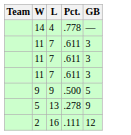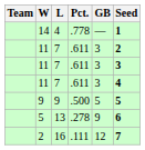+ column: Seed | 1 | 2 | 3 | 4 | 5 | 6 | 7
